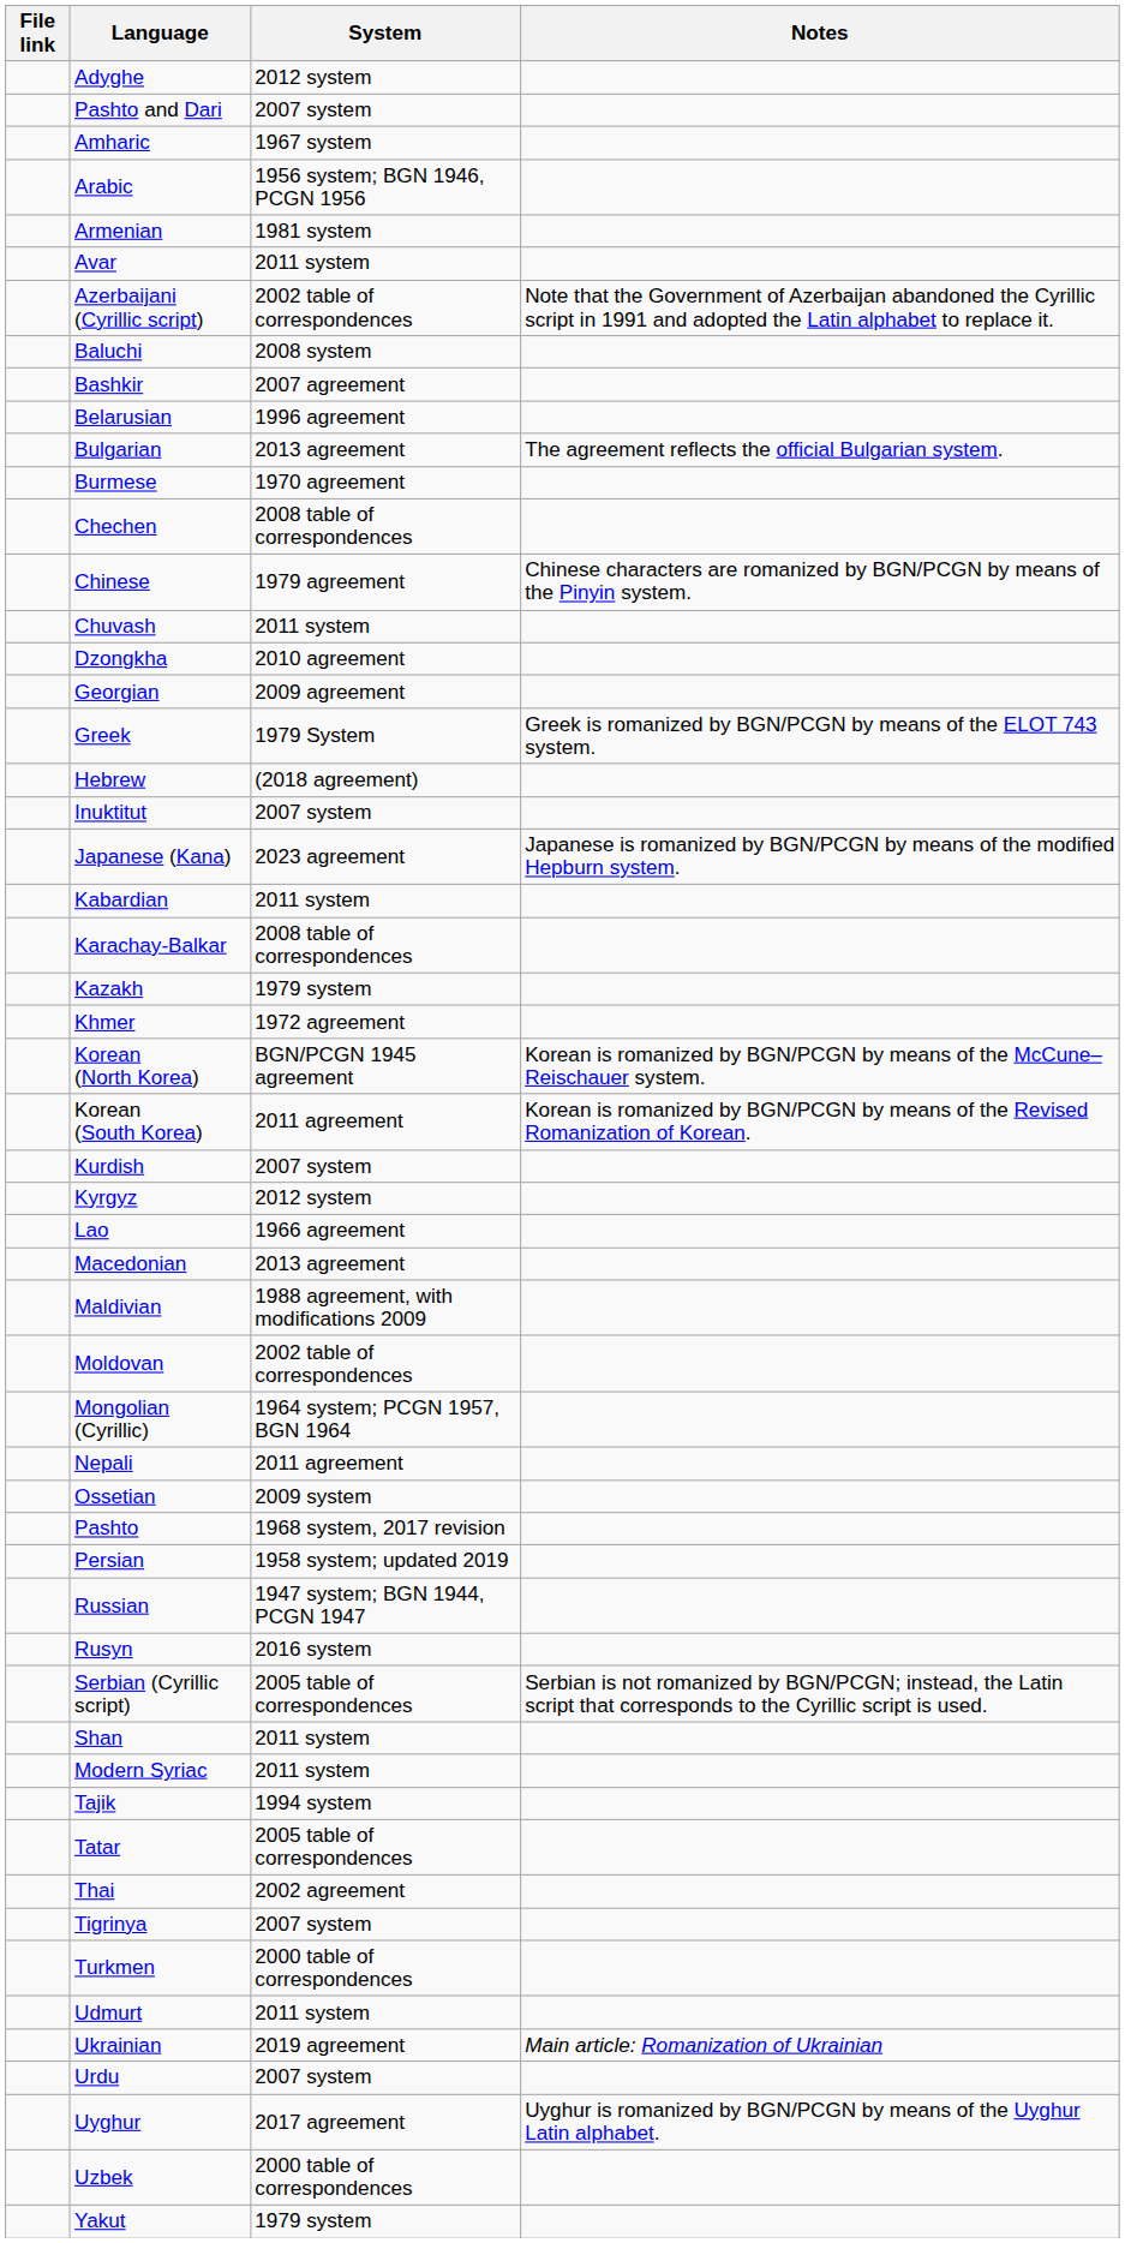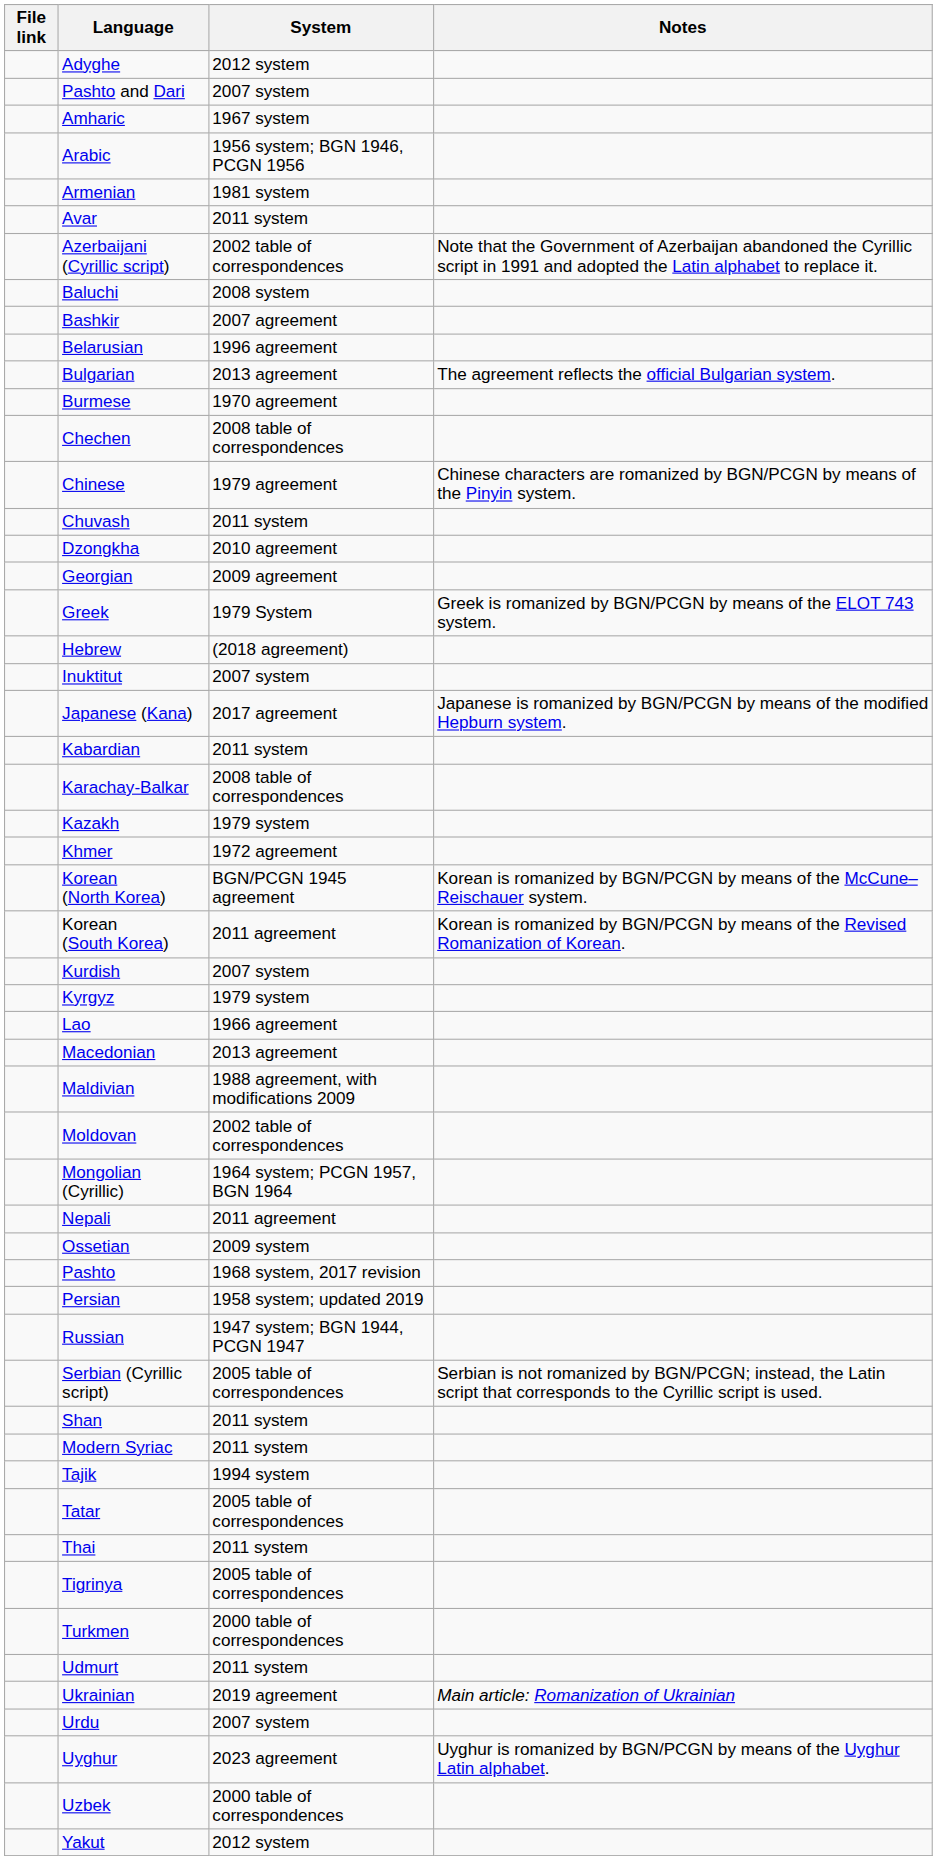Japanese (Kana) | System: 2023 agreement -> 2017 agreement
Kyrgyz | System: 2012 system -> 1979 system
- row: Rusyn | 2016 system
Thai | System: 2002 agreement -> 2011 system
Tigrinya | System: 2007 system -> 2005 table of correspondences
Uyghur | System: 2017 agreement -> 2023 agreement
Yakut | System: 1979 system -> 2012 system
